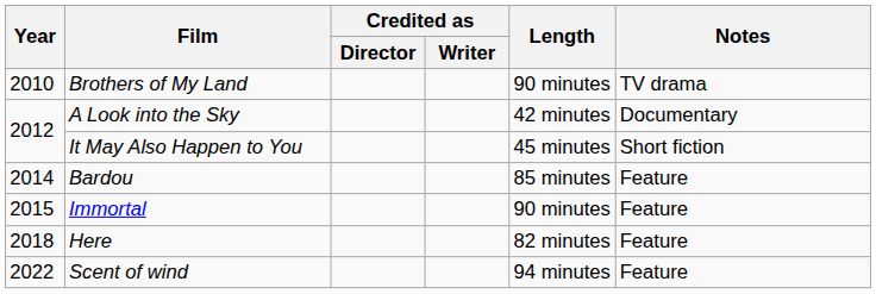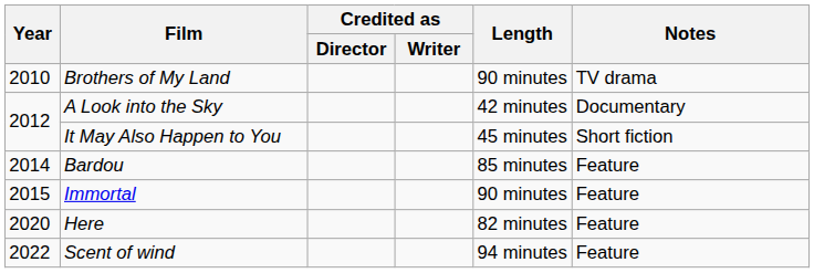Here | Year: 2018 -> 2020
